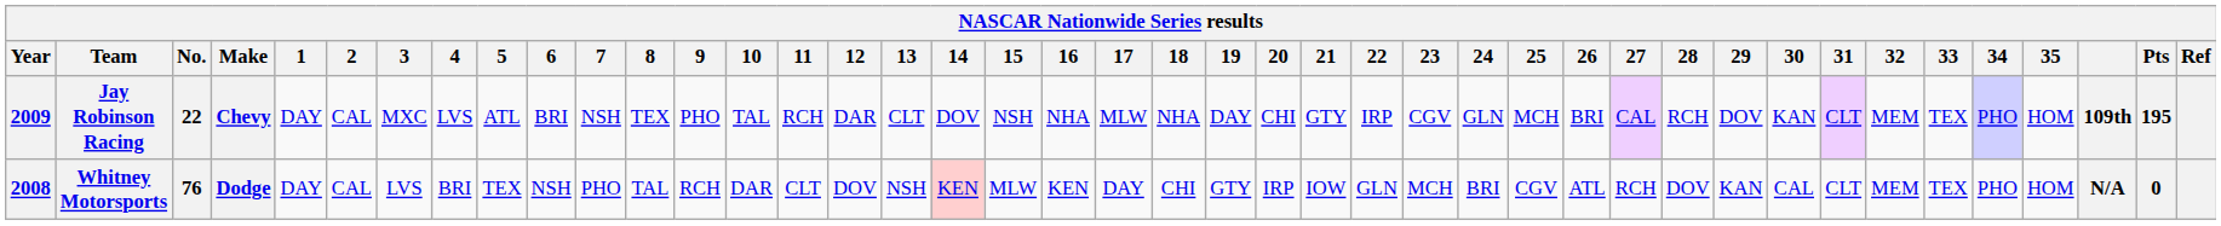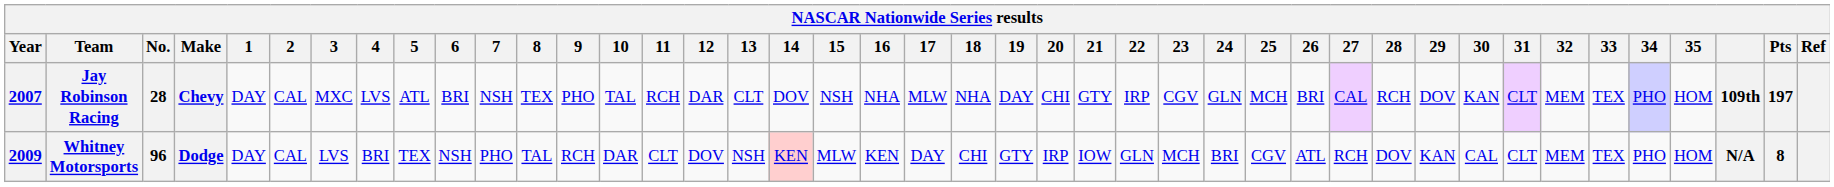Jay Robinson Racing | Year: 2009 -> 2007
Jay Robinson Racing | No.: 22 -> 28
Jay Robinson Racing | Pts: 195 -> 197
Whitney Motorsports | Year: 2008 -> 2009
Whitney Motorsports | No.: 76 -> 96
Whitney Motorsports | Pts: 0 -> 8
